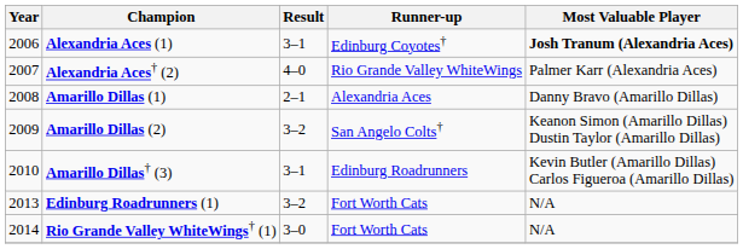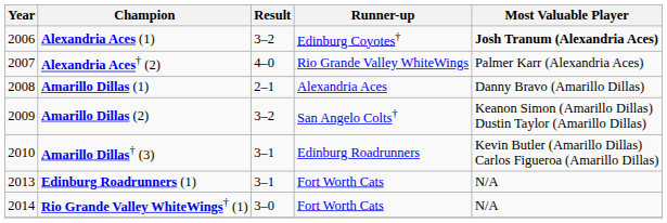Alexandria Aces (1) | Result: 3–1 -> 3–2
Edinburg Roadrunners (1) | Result: 3–2 -> 3–1
